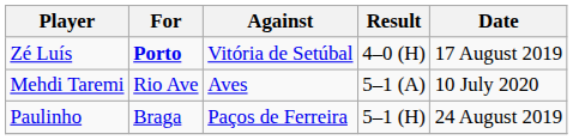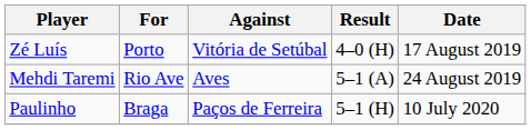Zé Luís | For: bold -> normal
Mehdi Taremi | Date: 10 July 2020 -> 24 August 2019
Paulinho | Date: 24 August 2019 -> 10 July 2020
